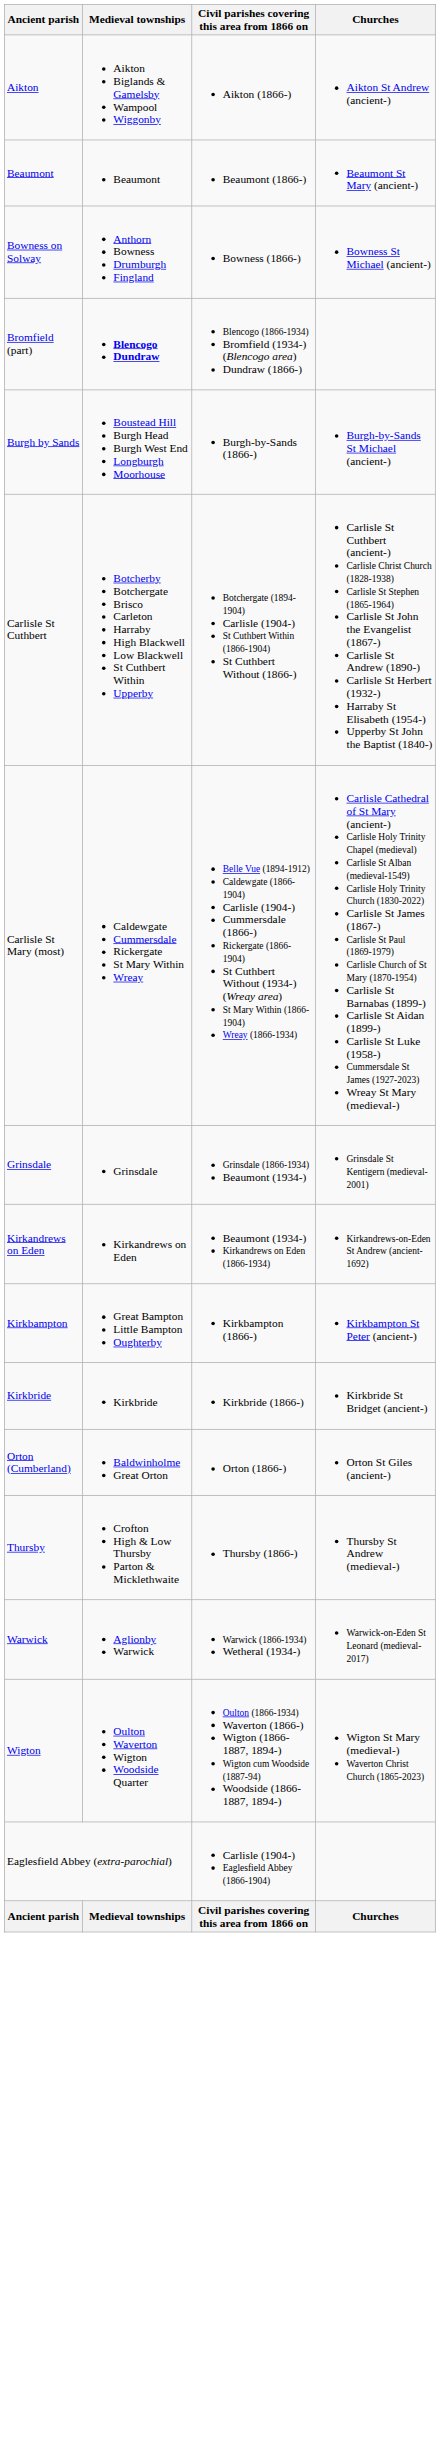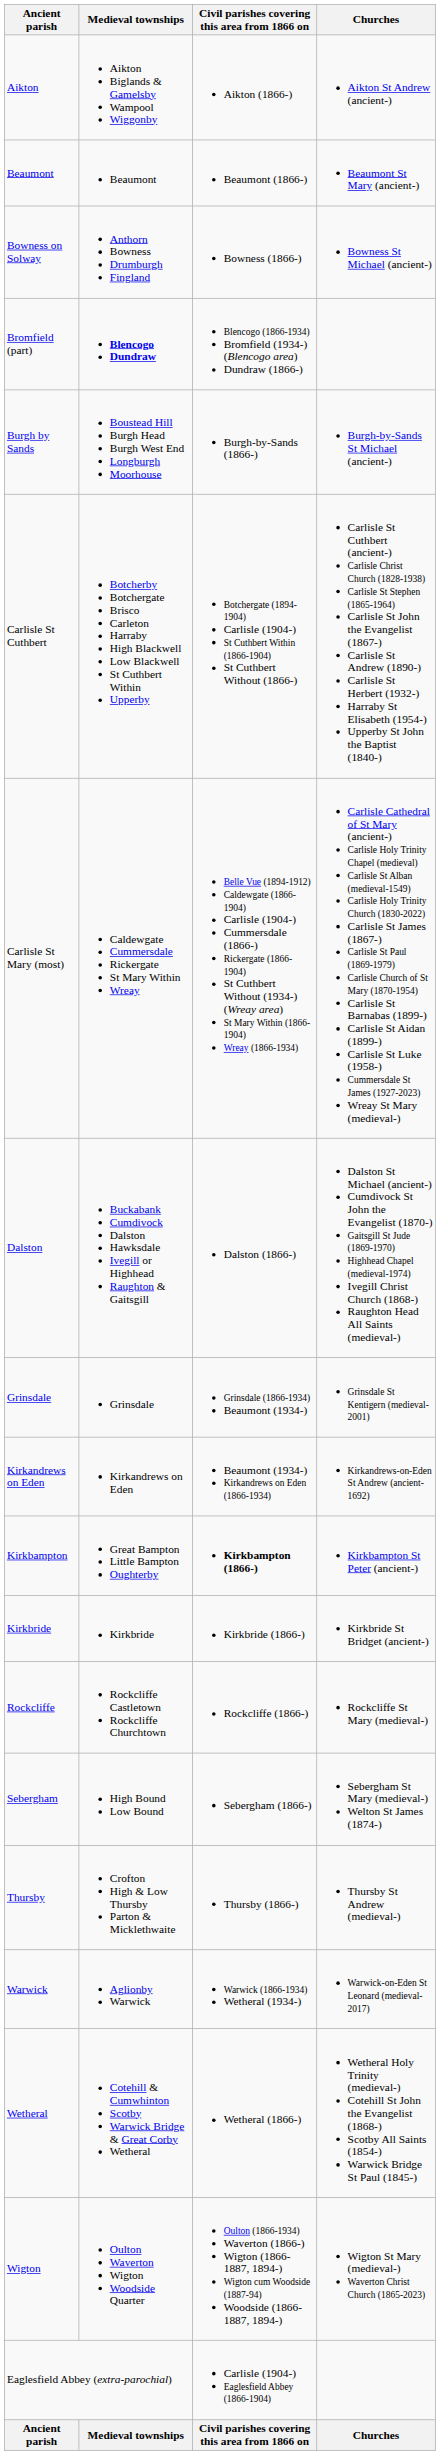+ row: Dalston | Buckabank Cumdivock Dalston Hawksdale Ivegill or Highhead Raughton & Gaitsgill | Dalston (1866-) | Dalston St Michael (ancient-) Cumdivock St John the Evangelist (1870-) Gaitsgill St Jude (1869-1970) Highhead Chapel (medieval-1974) Ivegill Christ Church (1868-) Raughton Head All Saints (medieval-)
Kirkbampton | Civil parishes covering this area from 1866 on: normal -> bold
- row: Orton (Cumberland) | Baldwinholme Great Orton | Orton (1866-) | Orton St Giles (ancient-)
+ row: Rockcliffe | Rockcliffe Castletown Rockcliffe Churchtown | Rockcliffe (1866-) | Rockcliffe St Mary (medieval-)
+ row: Sebergham | High Bound Low Bound | Sebergham (1866-) | Sebergham St Mary (medieval-) Welton St James (1874-)
+ row: Wetheral | Cotehill & Cumwhinton Scotby Warwick Bridge & Great Corby Wetheral | Wetheral (1866-) | Wetheral Holy Trinity (medieval-) Cotehill St John the Evangelist (1868-) Scotby All Saints (1854-) Warwick Bridge St Paul (1845-)
